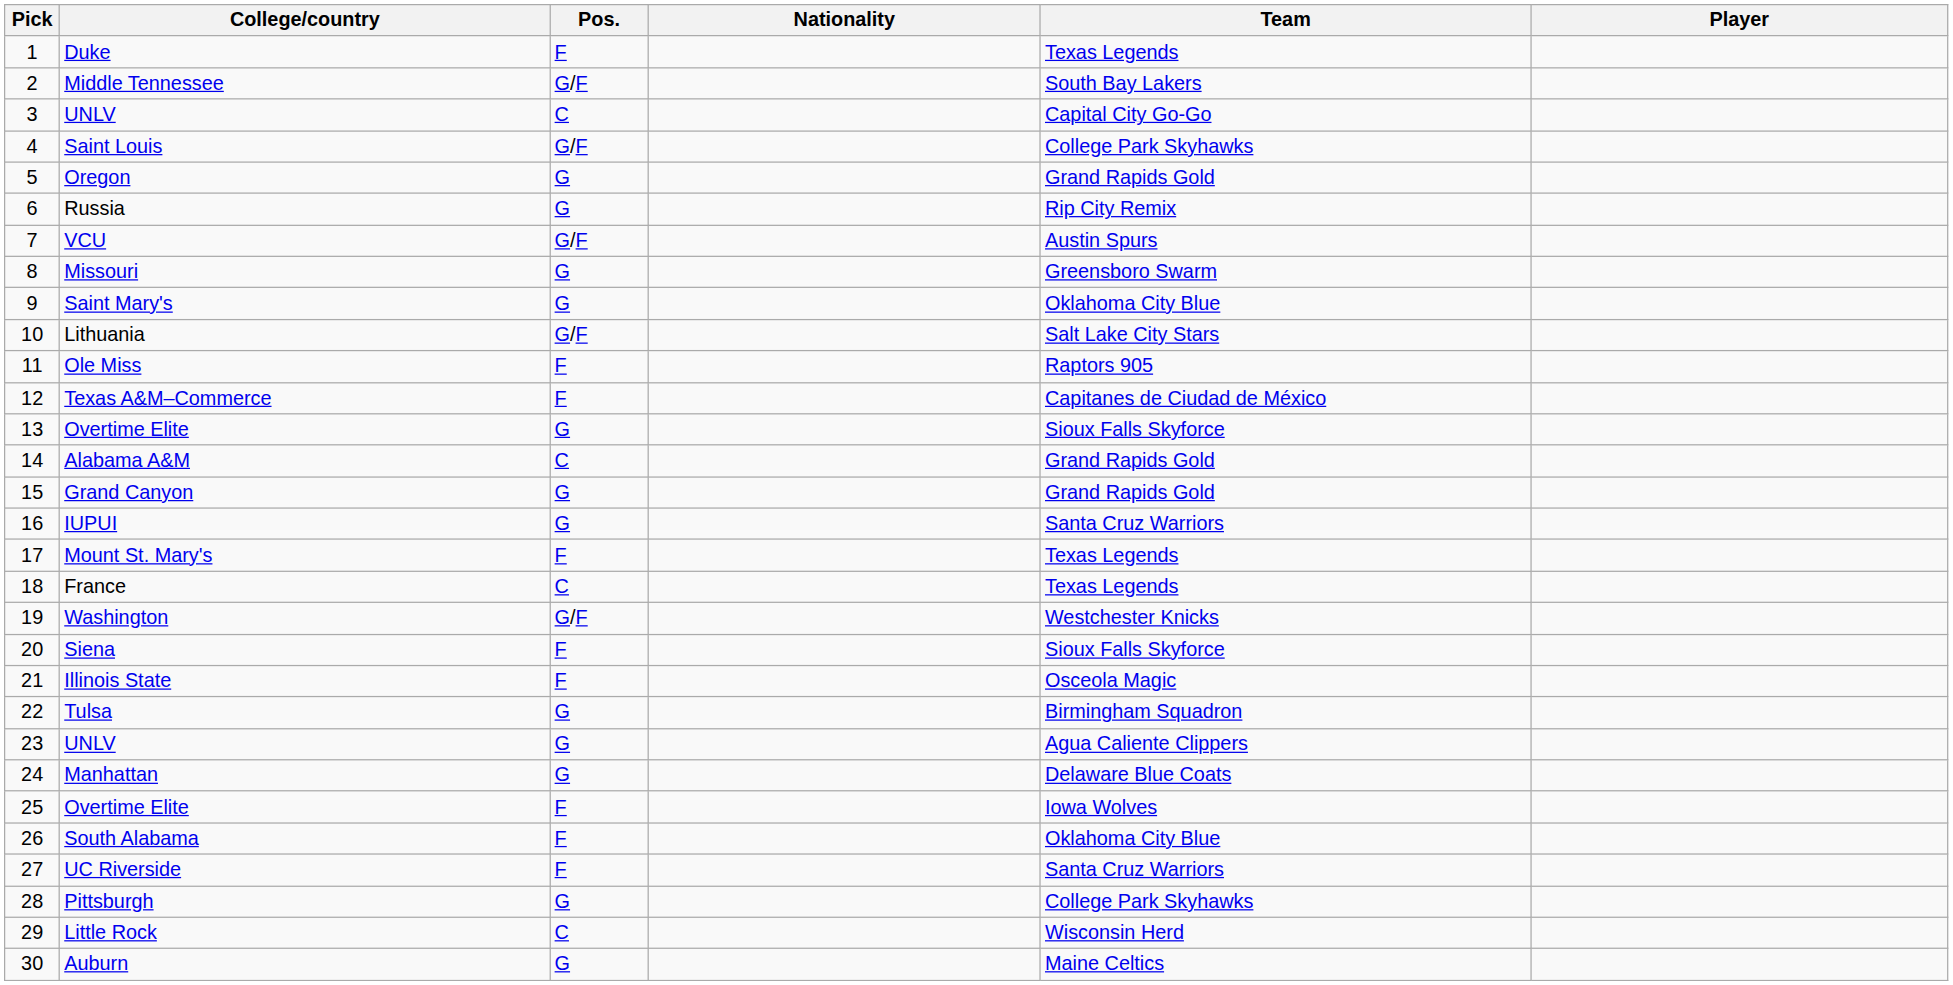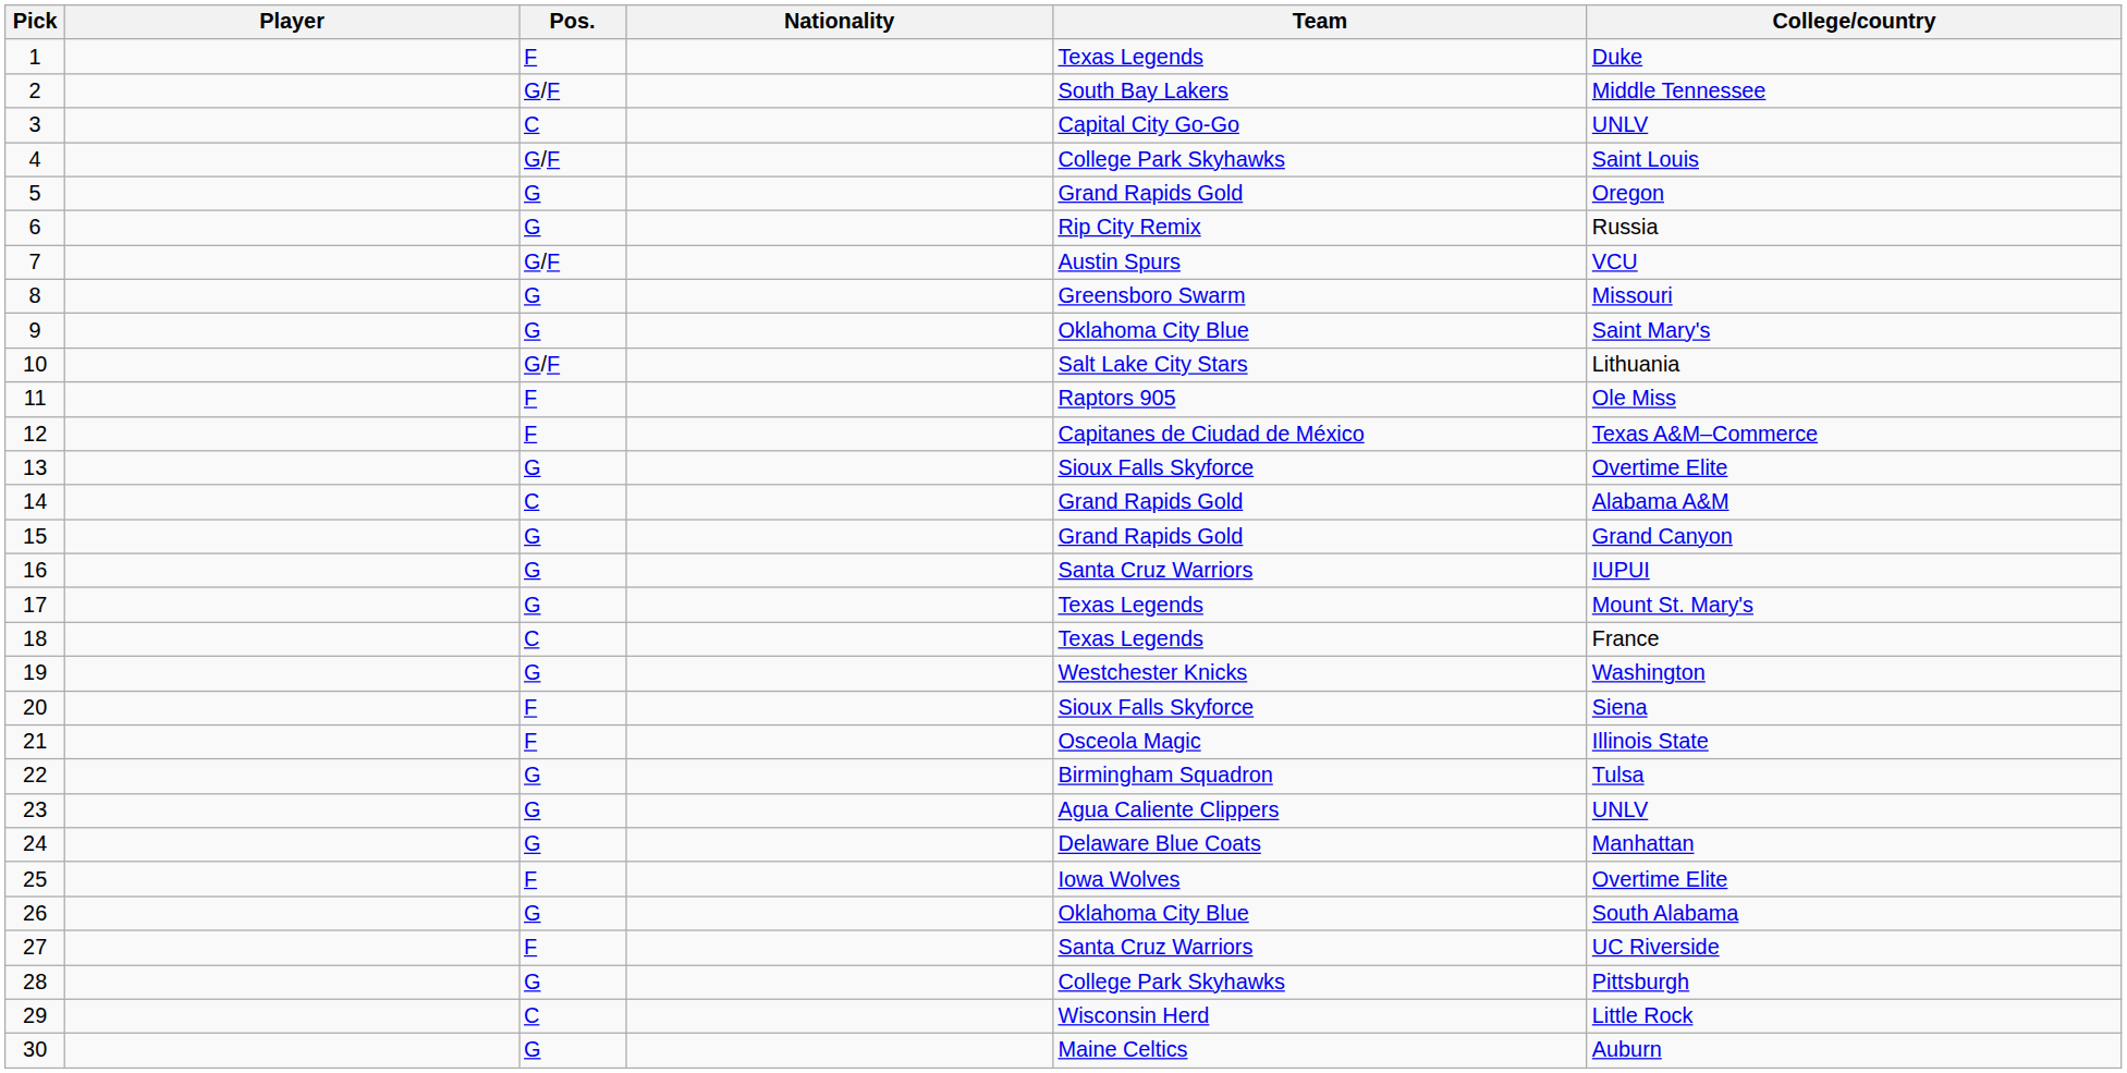columns swapped: Player <-> College/country
17 | Pos.: F -> G
19 | Pos.: G/F -> G
26 | Pos.: F -> G
